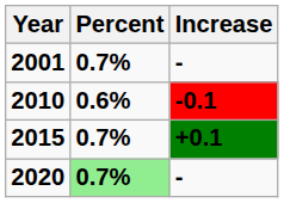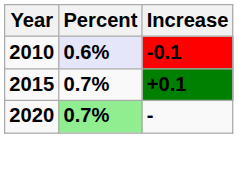- row: 2001 | 0.7% | -
2010 | Percent: no background -> lavender background
